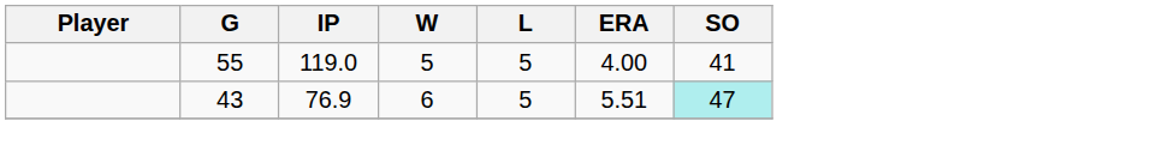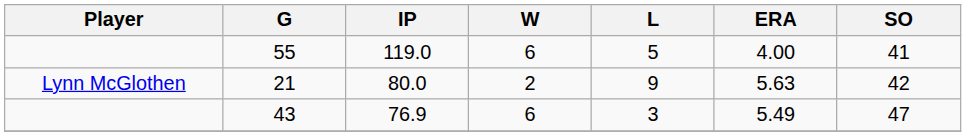55 | W: 5 -> 6
+ row: Lynn McGlothen | 21 | 80.0 | 2 | 9 | 5.63 | 42
43 | L: 5 -> 3
43 | ERA: 5.51 -> 5.49
43 | SO: paleturquoise background -> no background
